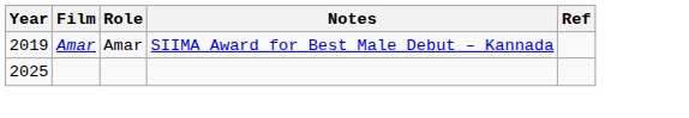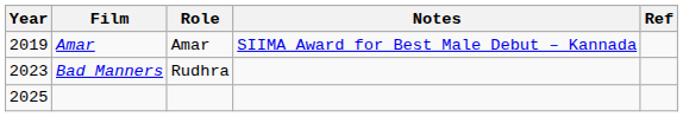+ row: 2023 | Bad Manners | Rudhra
